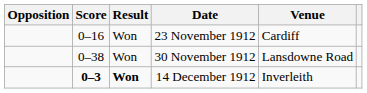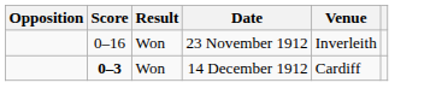23 November 1912 | Venue: Cardiff -> Inverleith
- row: 0–38 | Won | 30 November 1912 | Lansdowne Road
14 December 1912 | Result: bold -> normal
14 December 1912 | Venue: Inverleith -> Cardiff
